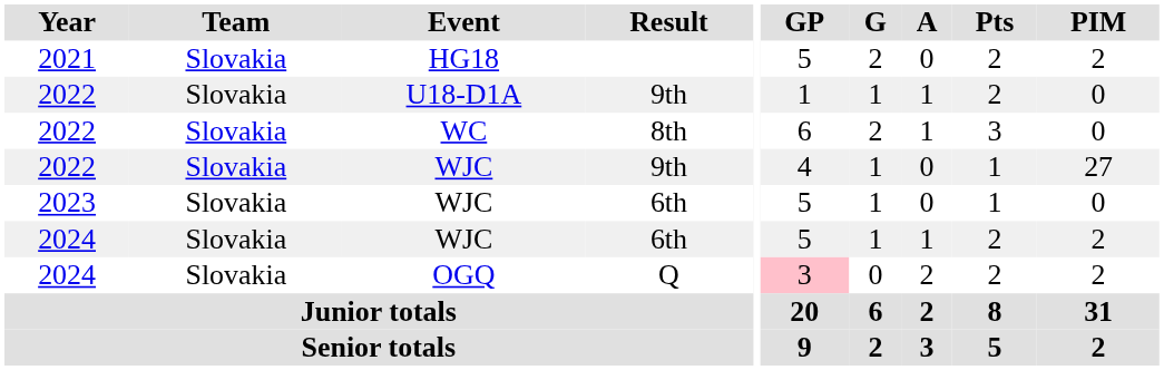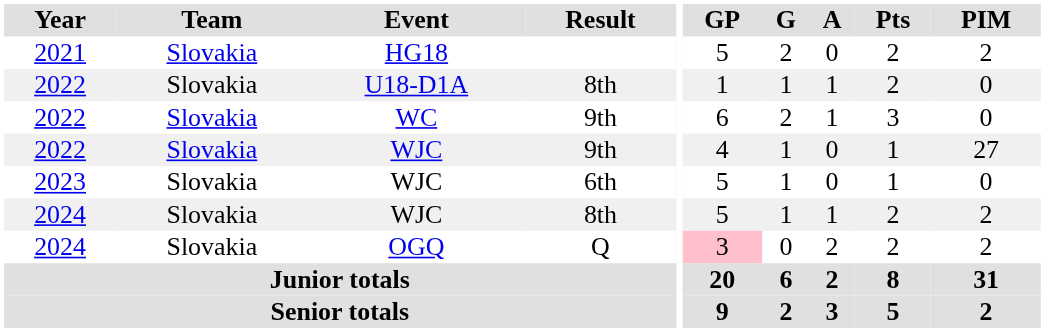U18-D1A | Result: 9th -> 8th
WC | Result: 8th -> 9th
2024 / WJC | Result: 6th -> 8th
